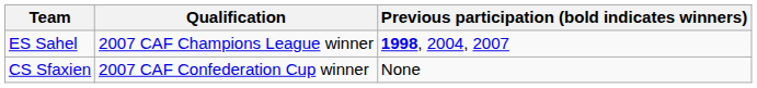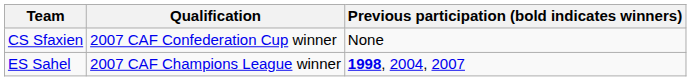rows swapped: ES Sahel <-> CS Sfaxien
